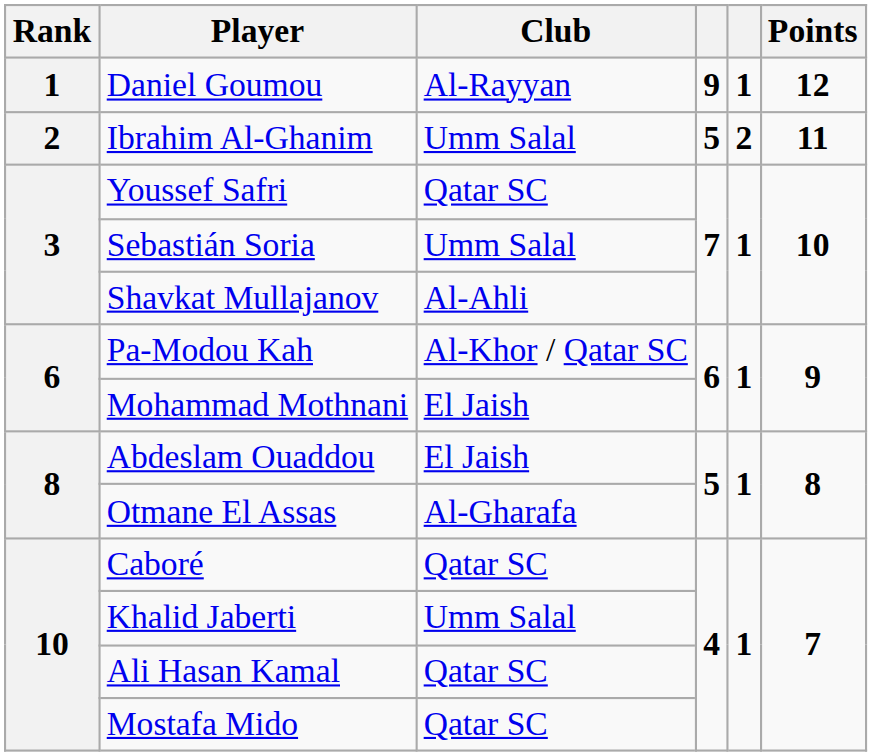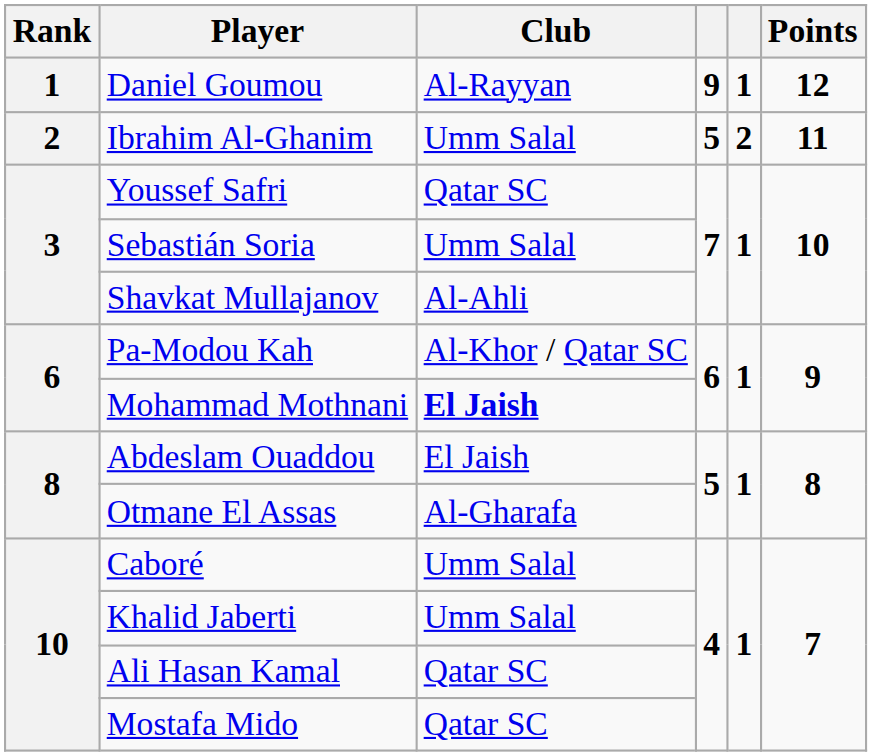Mohammad Mothnani | Club: normal -> bold
Caboré | Club: Qatar SC -> Umm Salal
